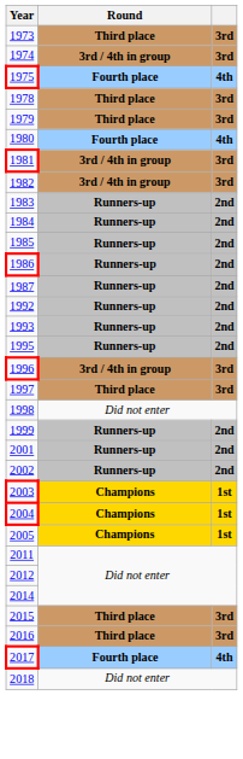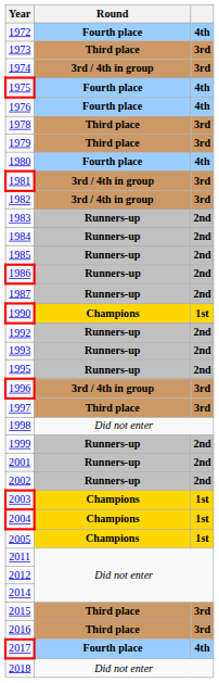+ row: 1972 | Fourth place | 4th
+ row: 1976 | Fourth place | 4th
+ row: 1990 | Champions | 1st
